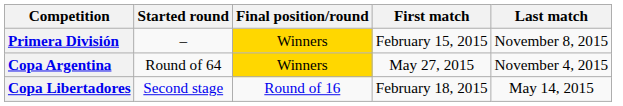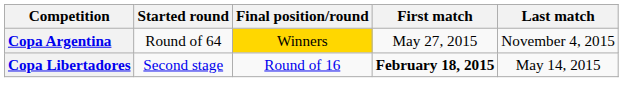- row: Primera División | – | Winners | February 15, 2015 | November 8, 2015
Copa Libertadores | First match: normal -> bold
